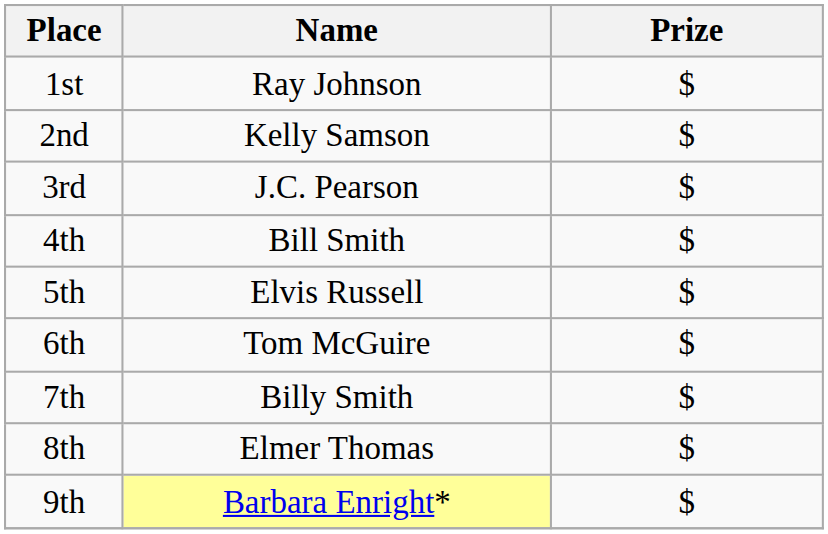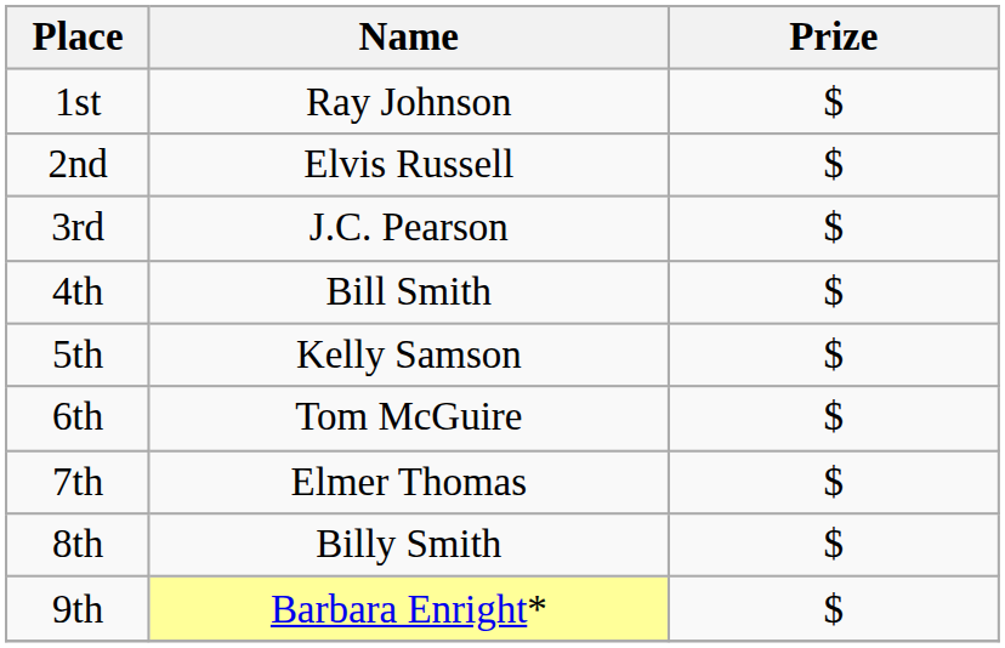2nd | Name: Kelly Samson -> Elvis Russell
5th | Name: Elvis Russell -> Kelly Samson
7th | Name: Billy Smith -> Elmer Thomas
8th | Name: Elmer Thomas -> Billy Smith
